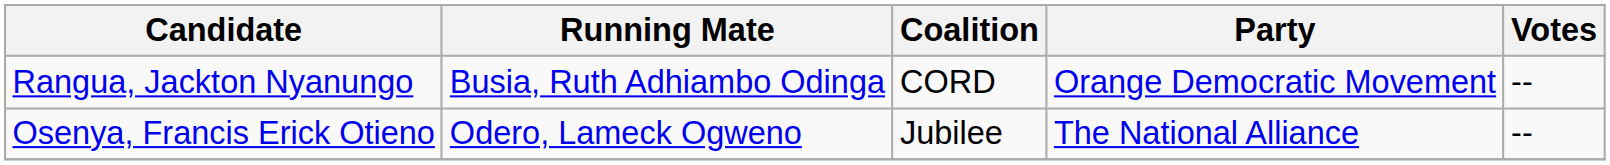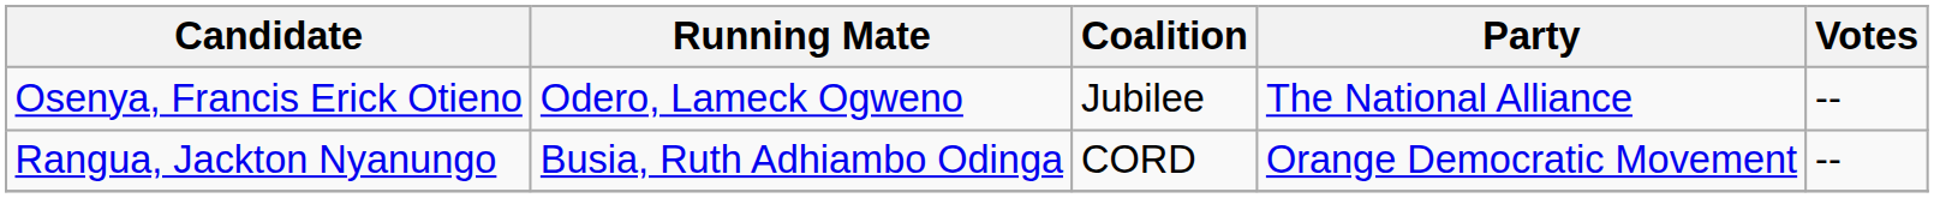rows swapped: Osenya, Francis Erick Otieno <-> Rangua, Jackton Nyanungo
